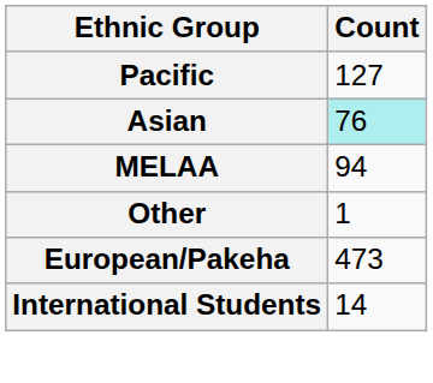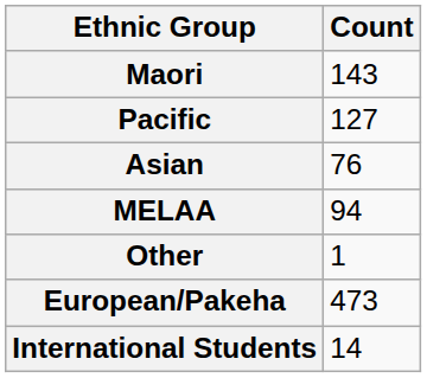+ row: Maori | 143
Asian | Count: paleturquoise background -> no background
